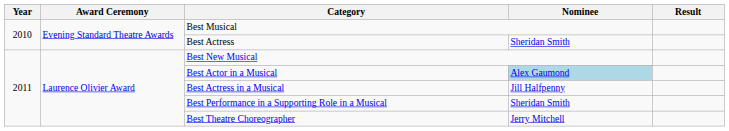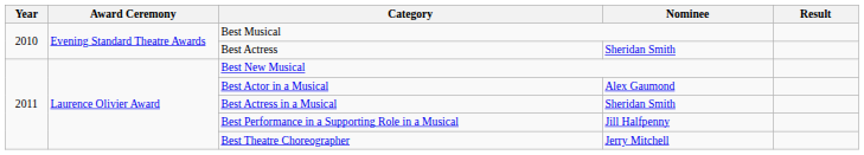Best Actor in a Musical | Nominee: lightblue background -> no background
Best Actress in a Musical | Nominee: Jill Halfpenny -> Sheridan Smith
Best Performance in a Supporting Role in a Musical | Nominee: Sheridan Smith -> Jill Halfpenny
